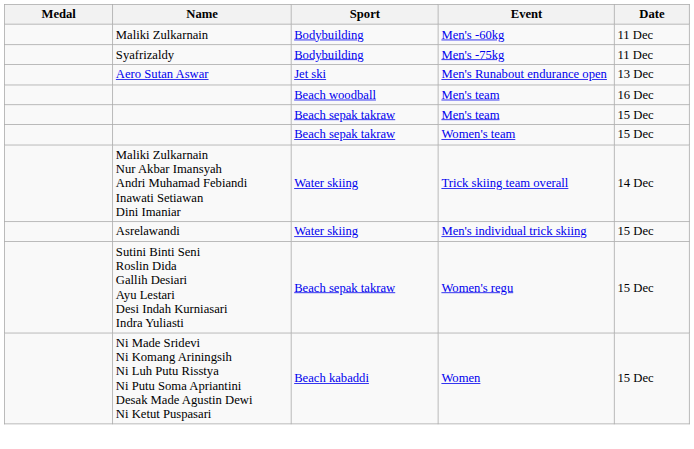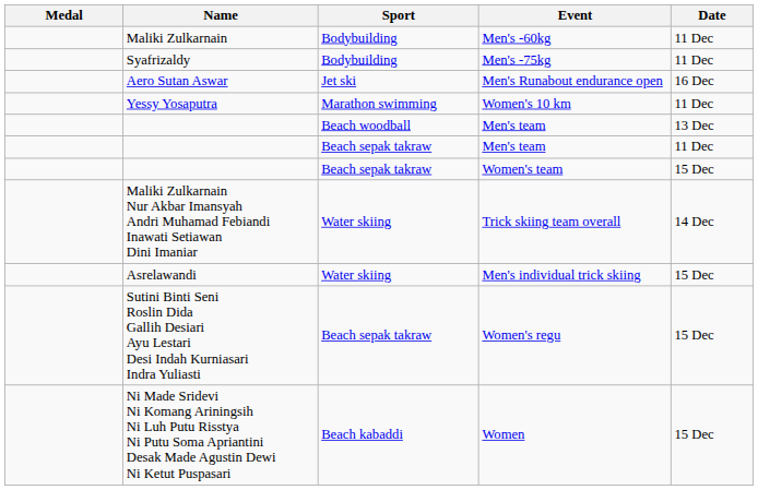Men's Runabout endurance open | Date: 13 Dec -> 16 Dec
+ row: Yessy Yosaputra | Marathon swimming | Women's 10 km | 11 Dec
Beach woodball / Men's team | Date: 16 Dec -> 13 Dec
Beach sepak takraw / Men's team | Date: 15 Dec -> 11 Dec
